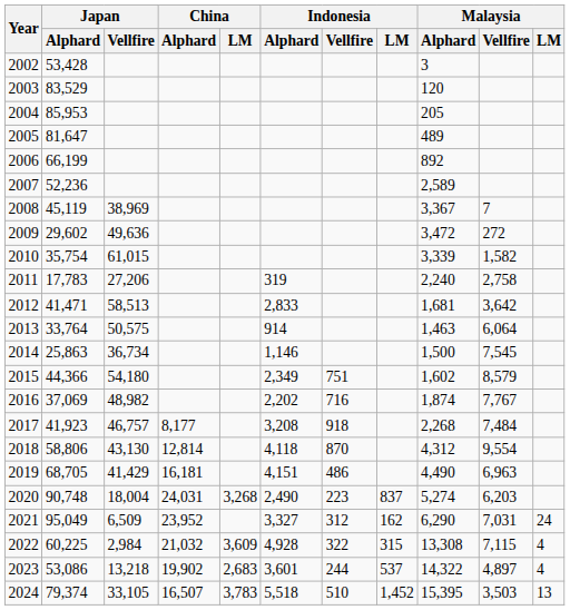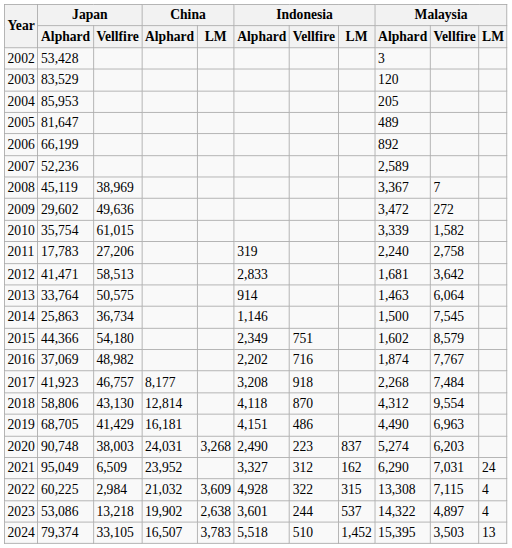2020 | Japan / Vellfire: 18,004 -> 38,003
2023 | China / LM: 2,683 -> 2,638
